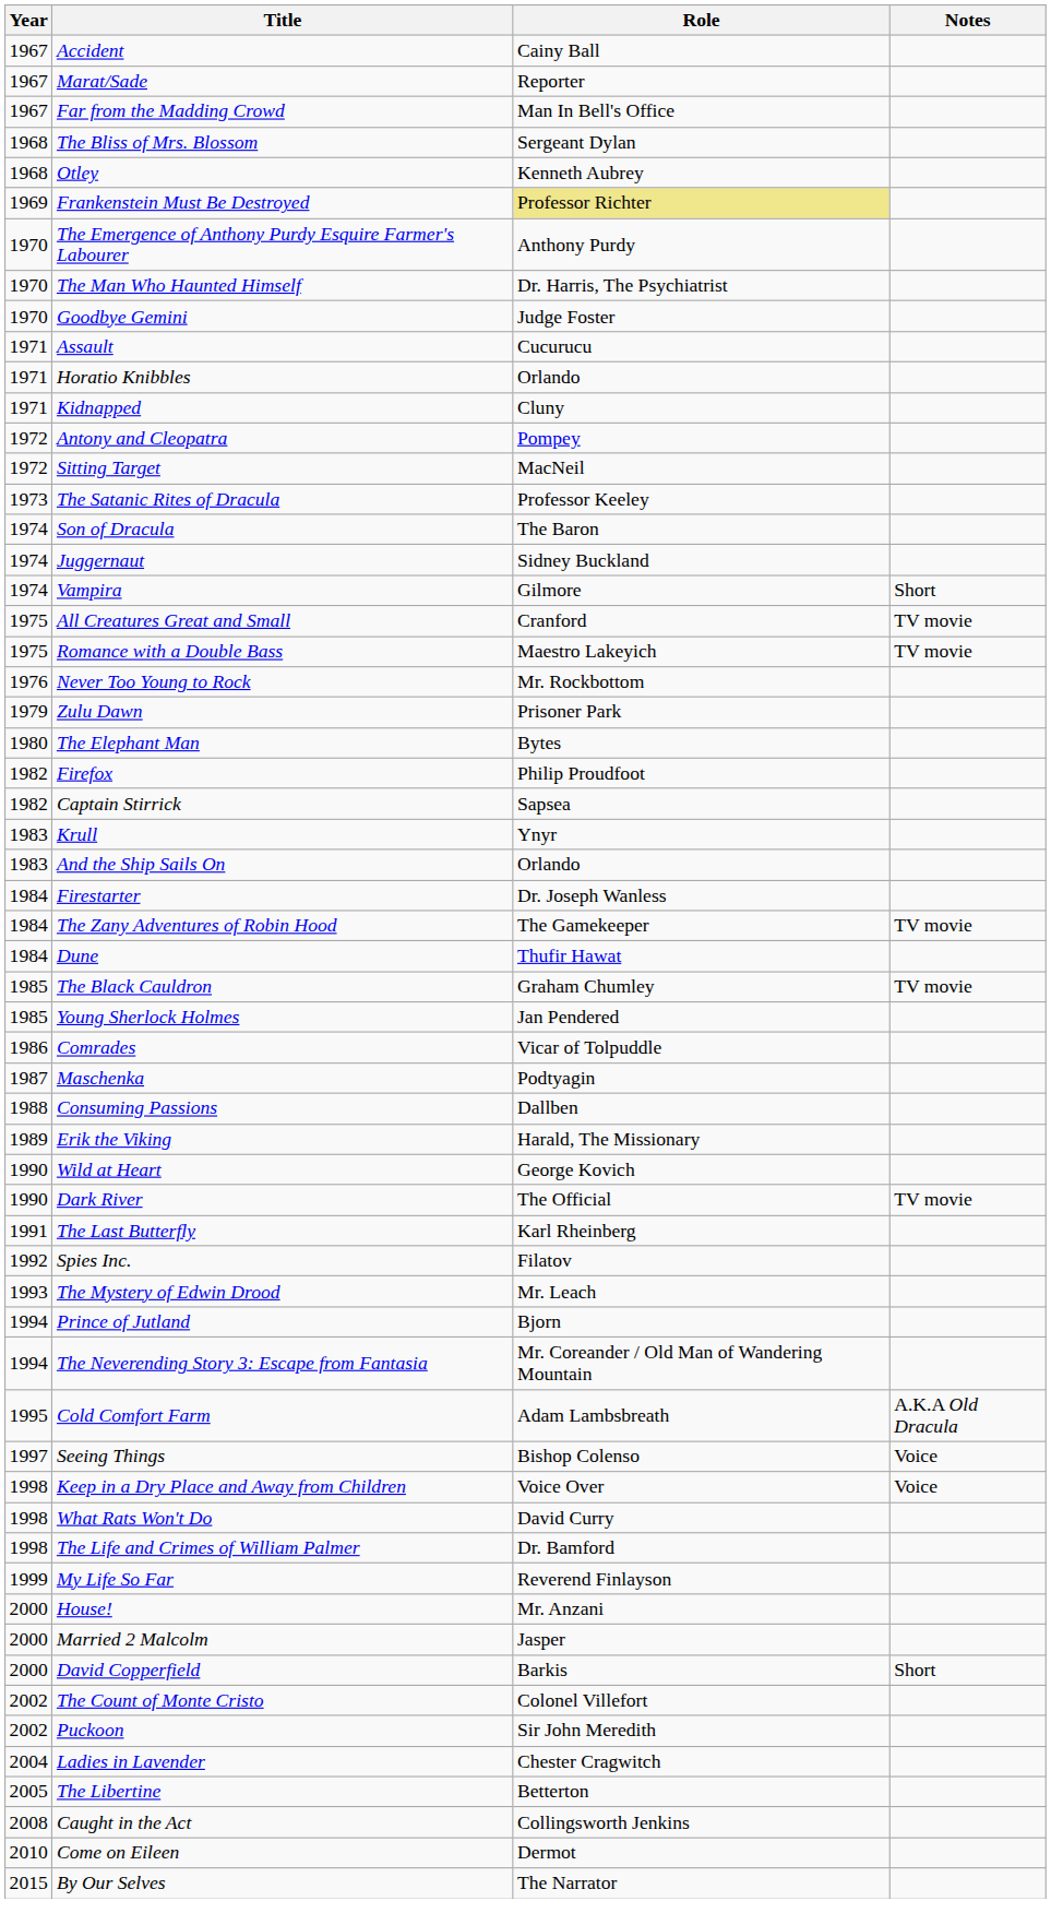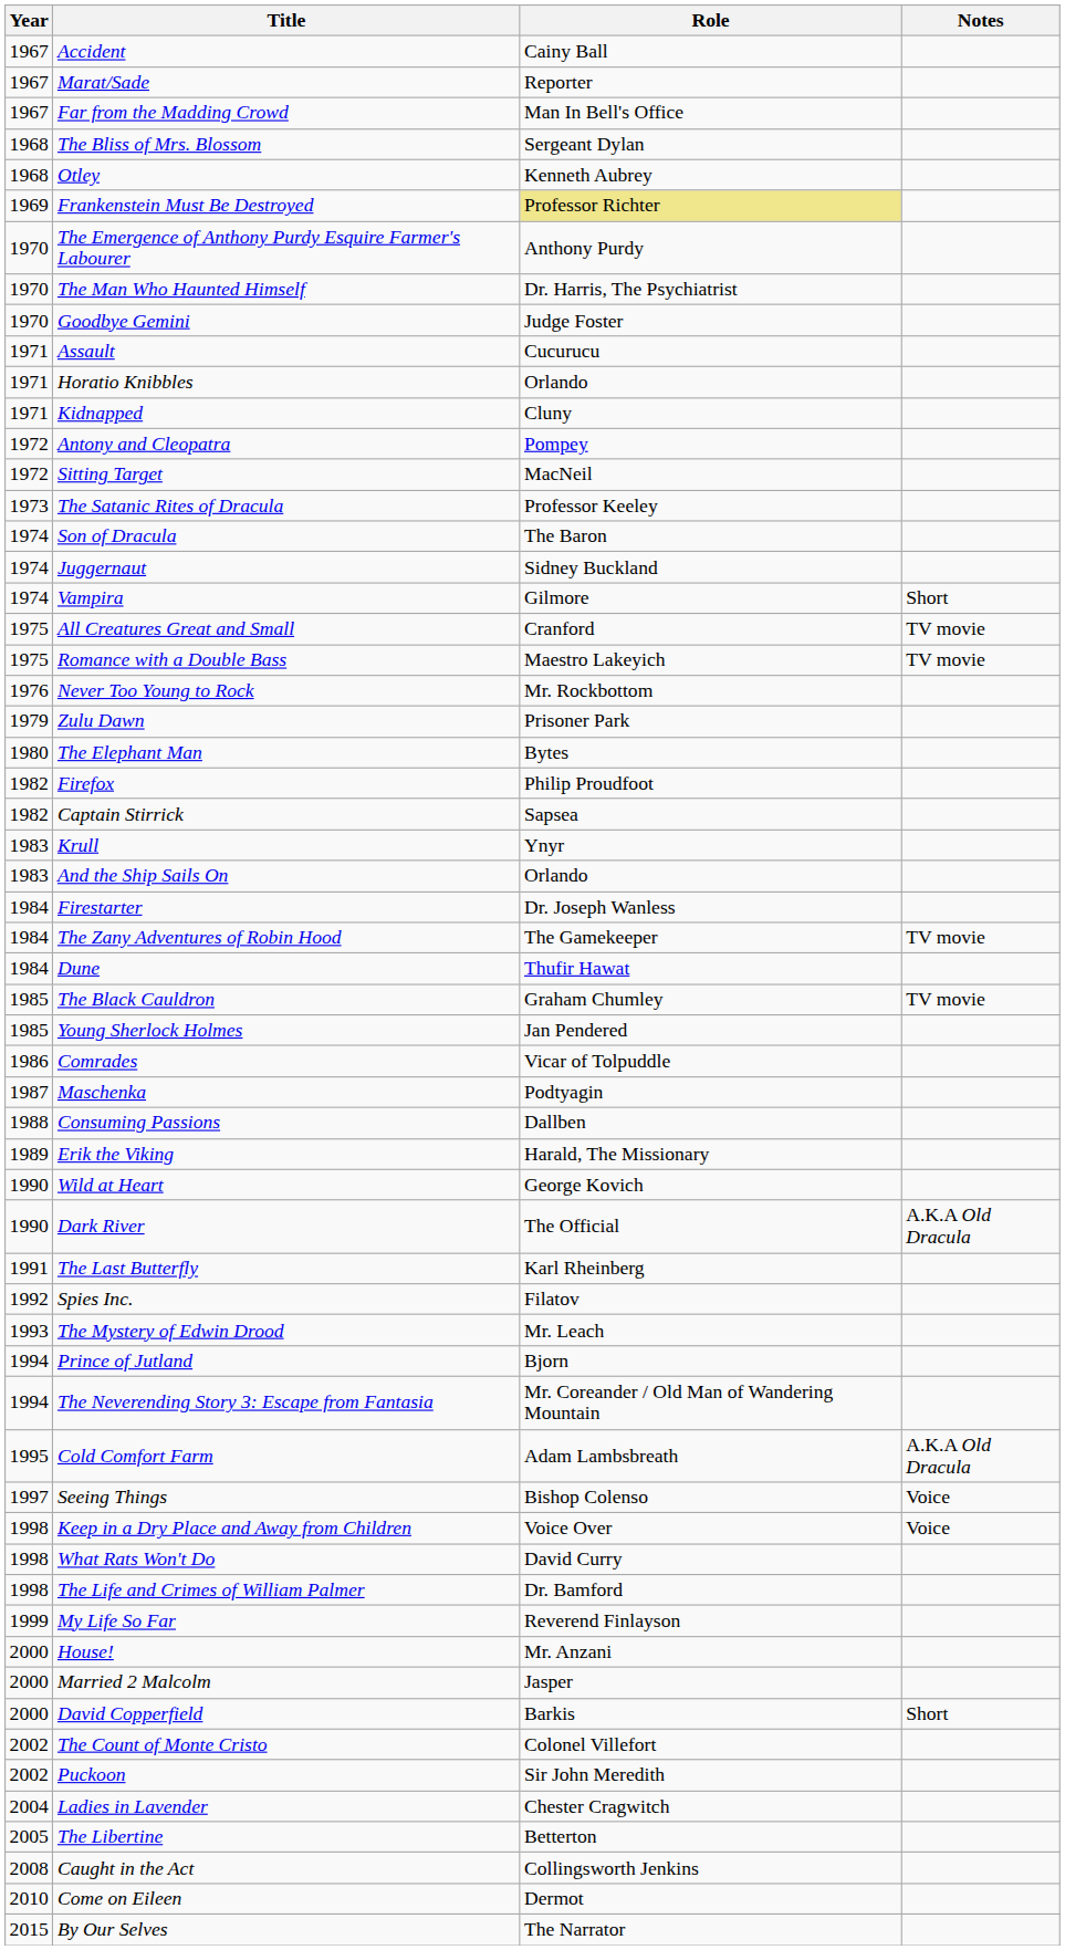Dark River | Notes: TV movie -> A.K.A Old Dracula
